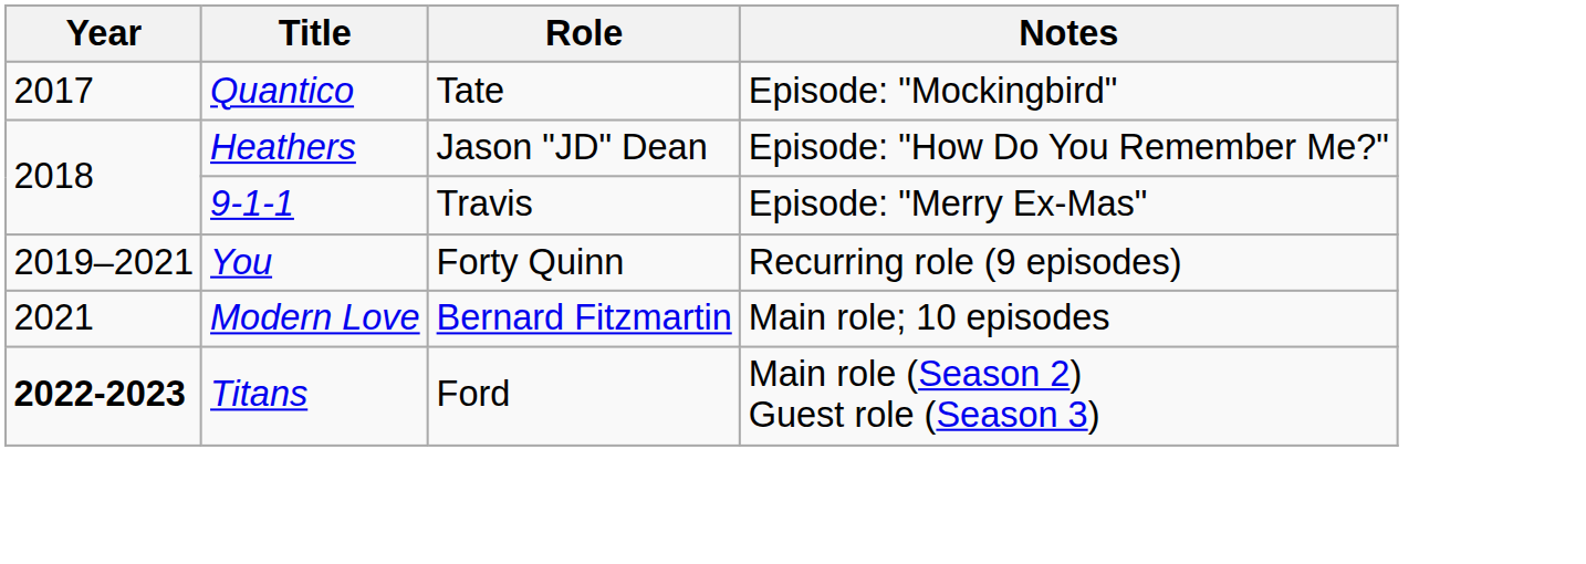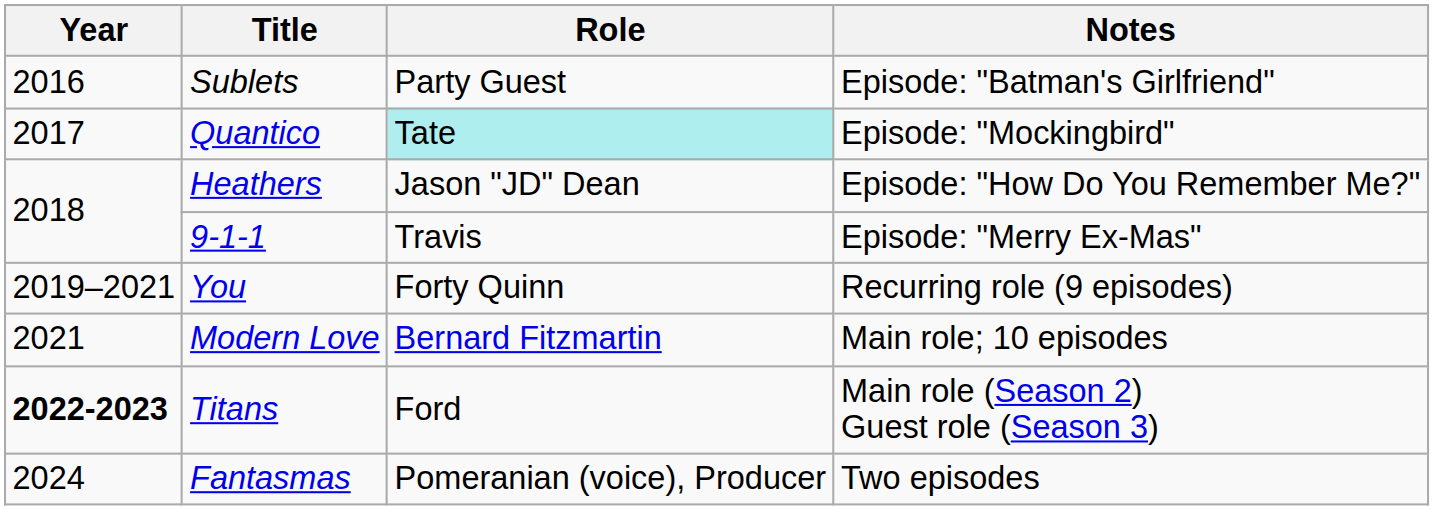+ row: 2016 | Sublets | Party Guest | Episode: "Batman's Girlfriend"
Quantico | Role: no background -> paleturquoise background
+ row: 2024 | Fantasmas | Pomeranian (voice), Producer | Two episodes
